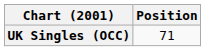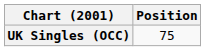UK Singles (OCC) | Position: 71 -> 75
